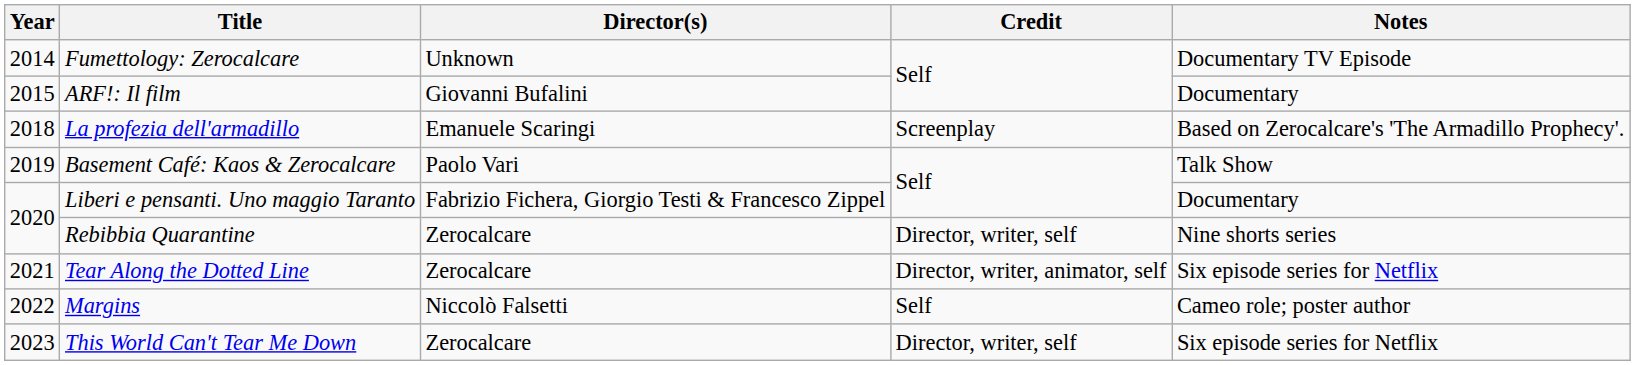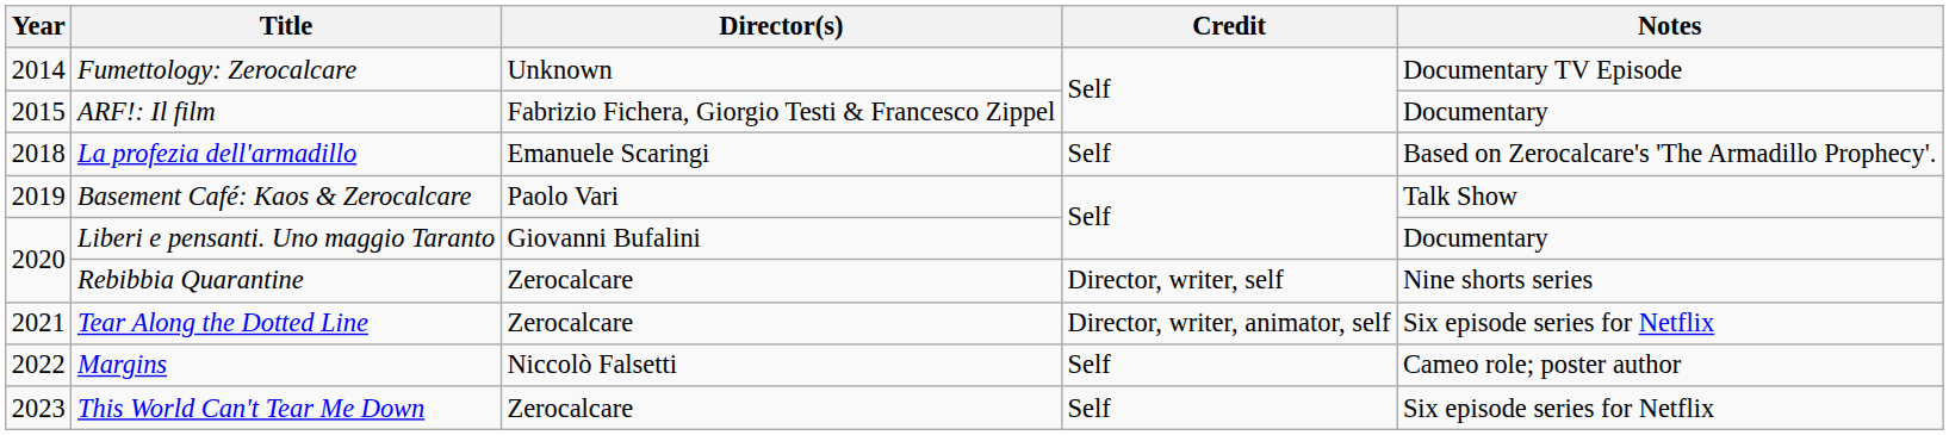ARF!: Il film | Director(s): Giovanni Bufalini -> Fabrizio Fichera, Giorgio Testi & Francesco Zippel
La profezia dell'armadillo | Credit: Screenplay -> Self
Liberi e pensanti. Uno maggio Taranto | Director(s): Fabrizio Fichera, Giorgio Testi & Francesco Zippel -> Giovanni Bufalini
This World Can't Tear Me Down | Credit: Director, writer, self -> Self
